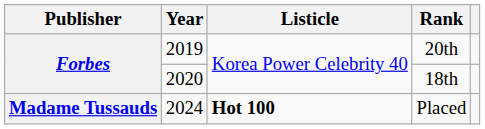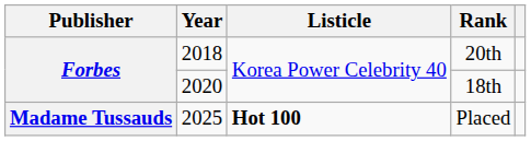20th | Year: 2019 -> 2018
Placed | Year: 2024 -> 2025
